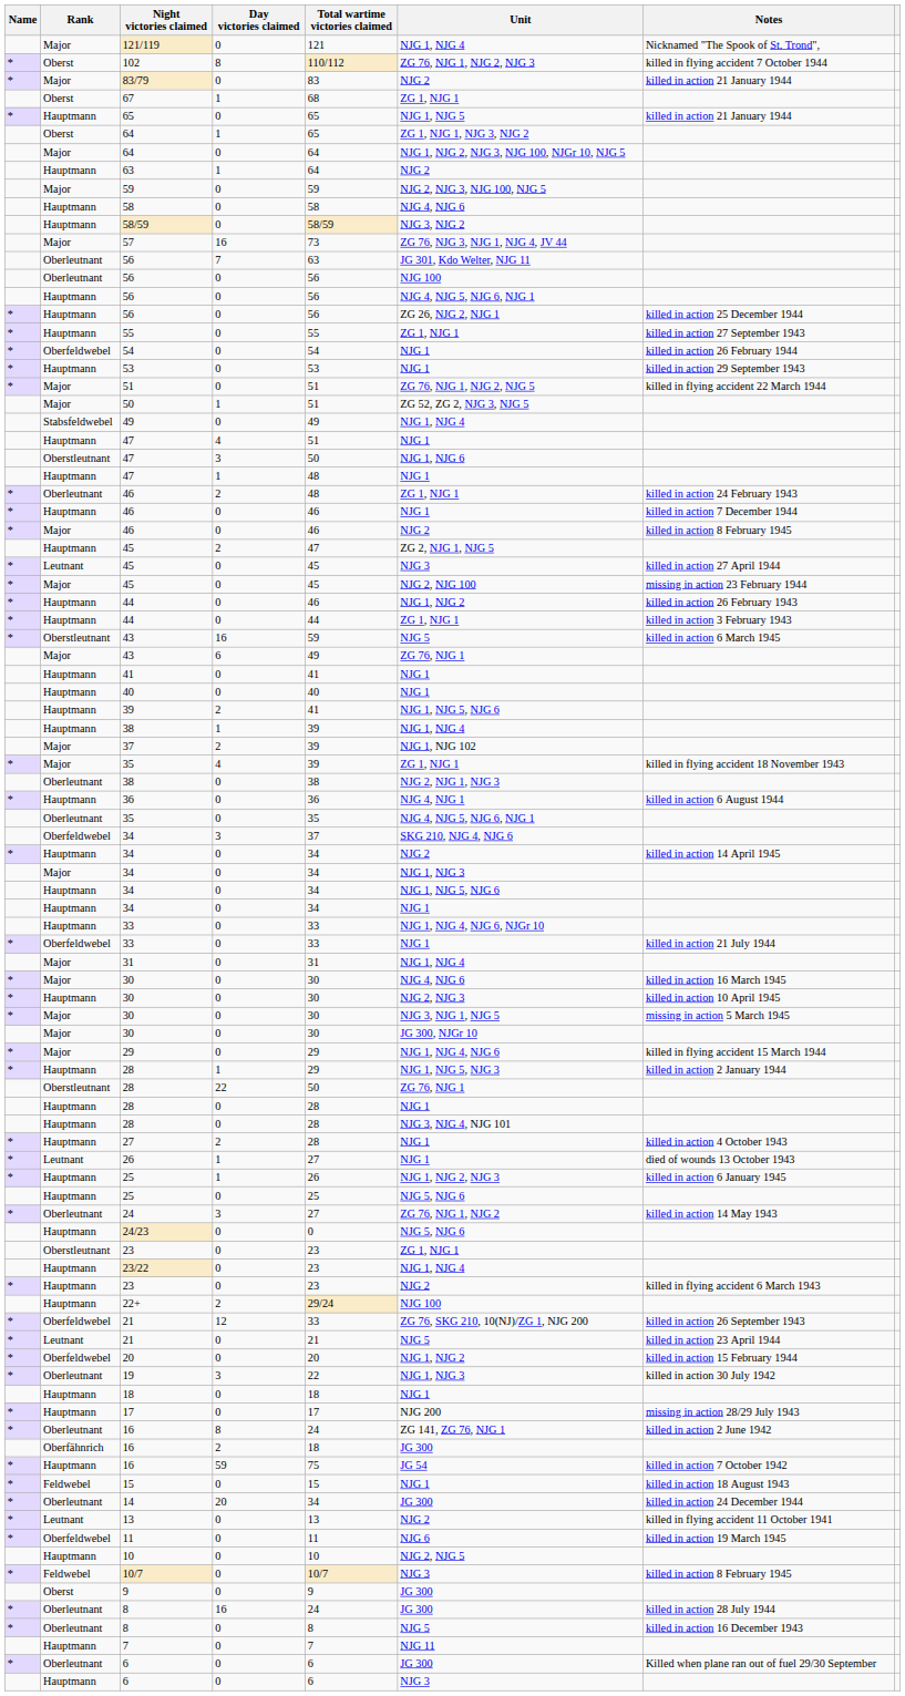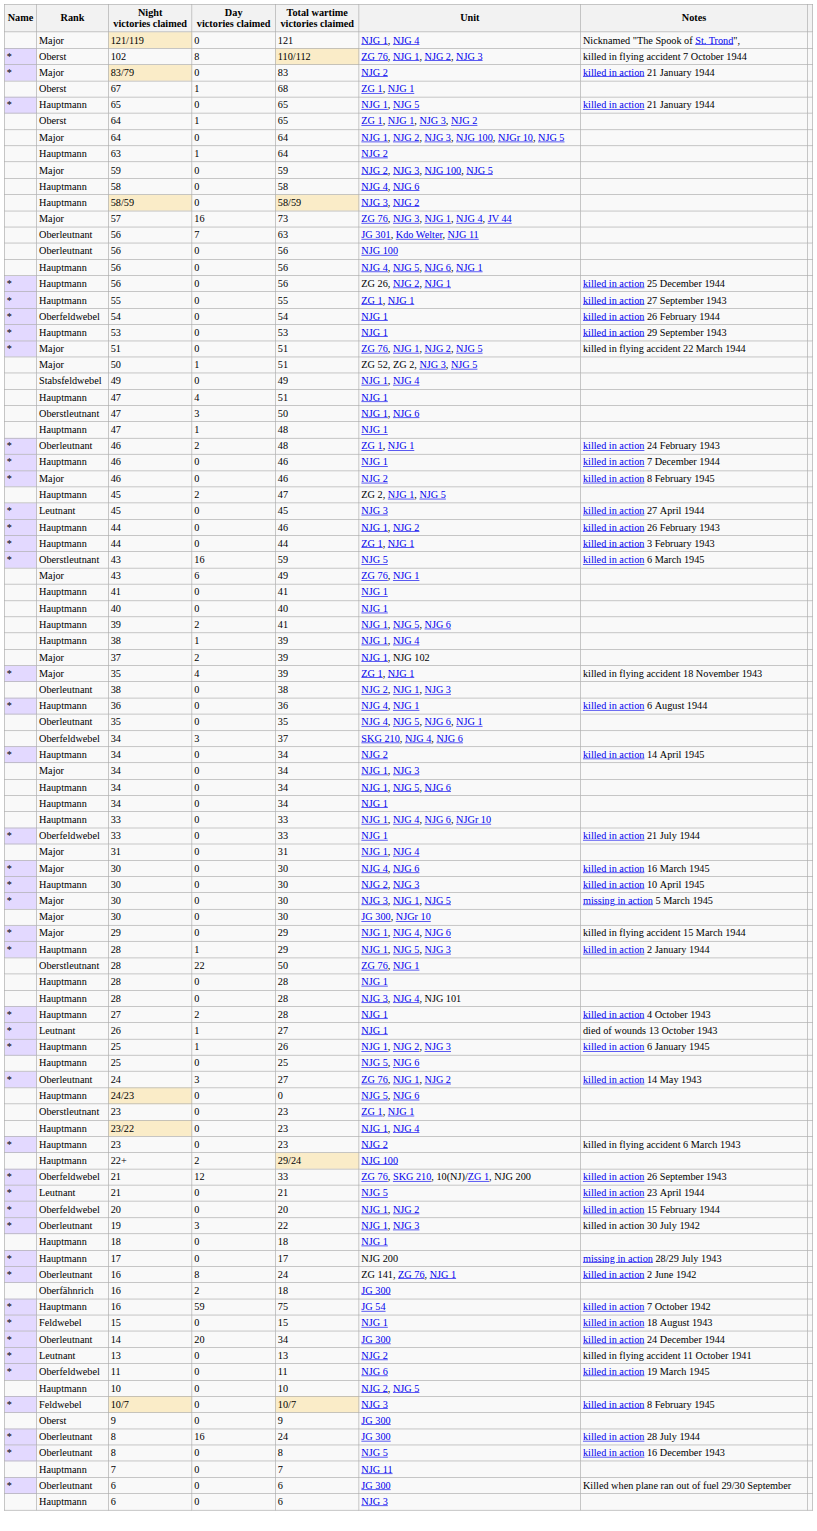- row: * | Major | 45 | 0 | 45 | NJG 2, NJG 100 | missing in action 23 February 1944
